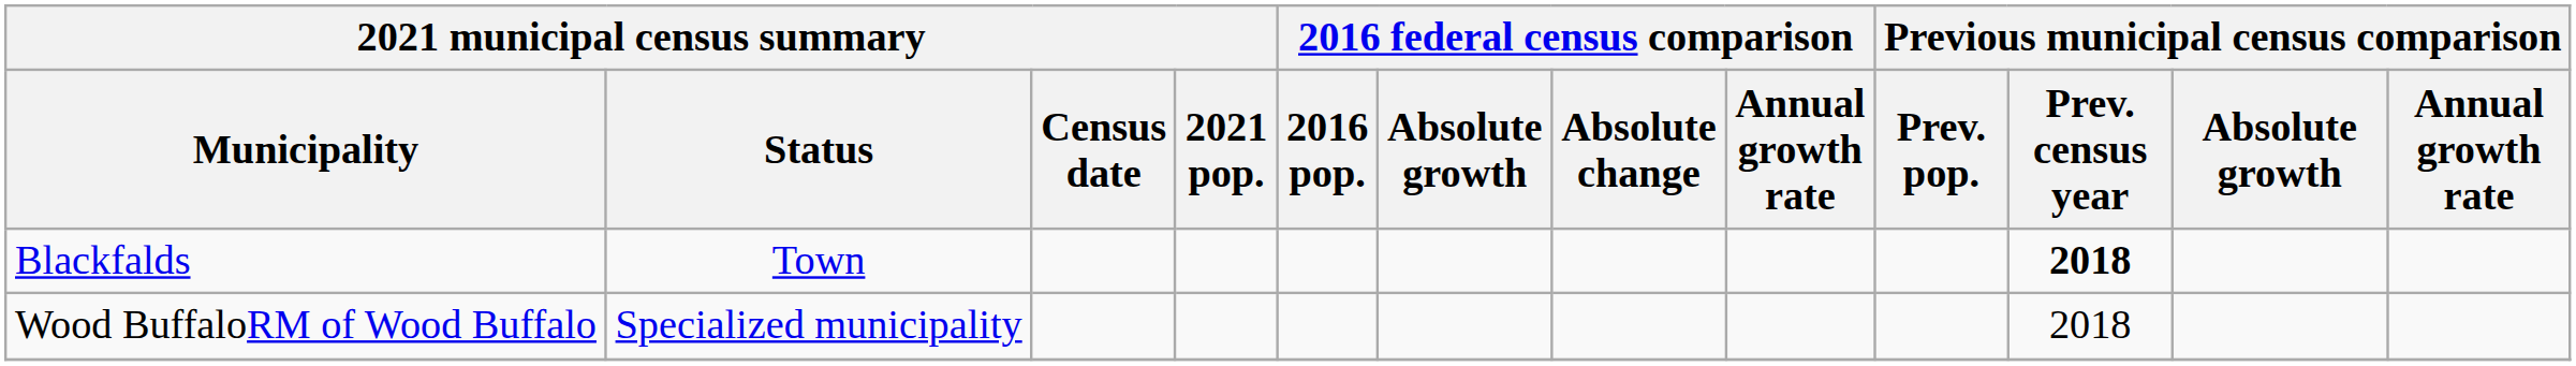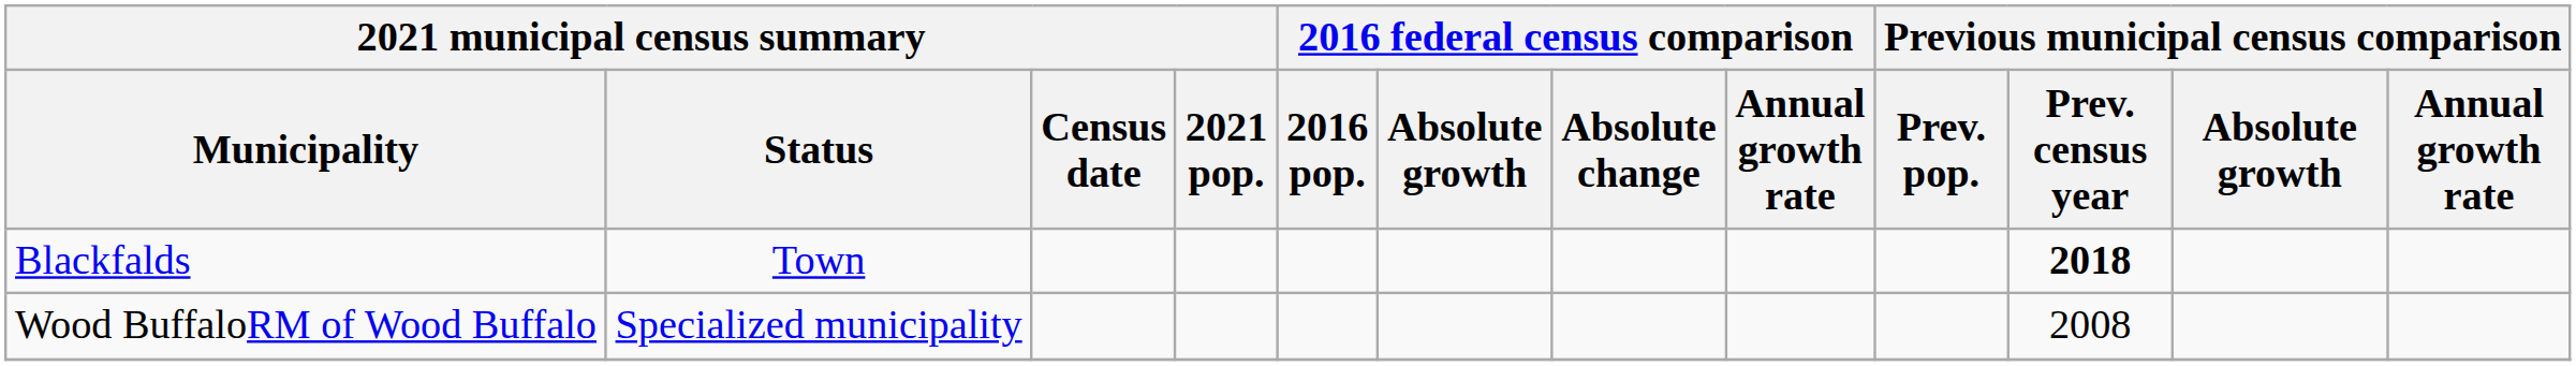Wood BuffaloRM of Wood Buffalo | Previous municipal census comparison / Prev. census year: 2018 -> 2008
